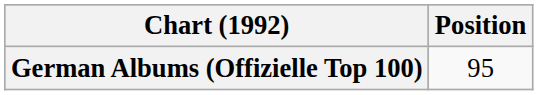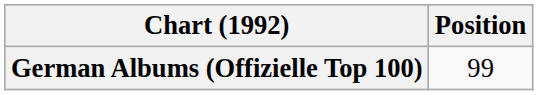German Albums (Offizielle Top 100) | Position: 95 -> 99
